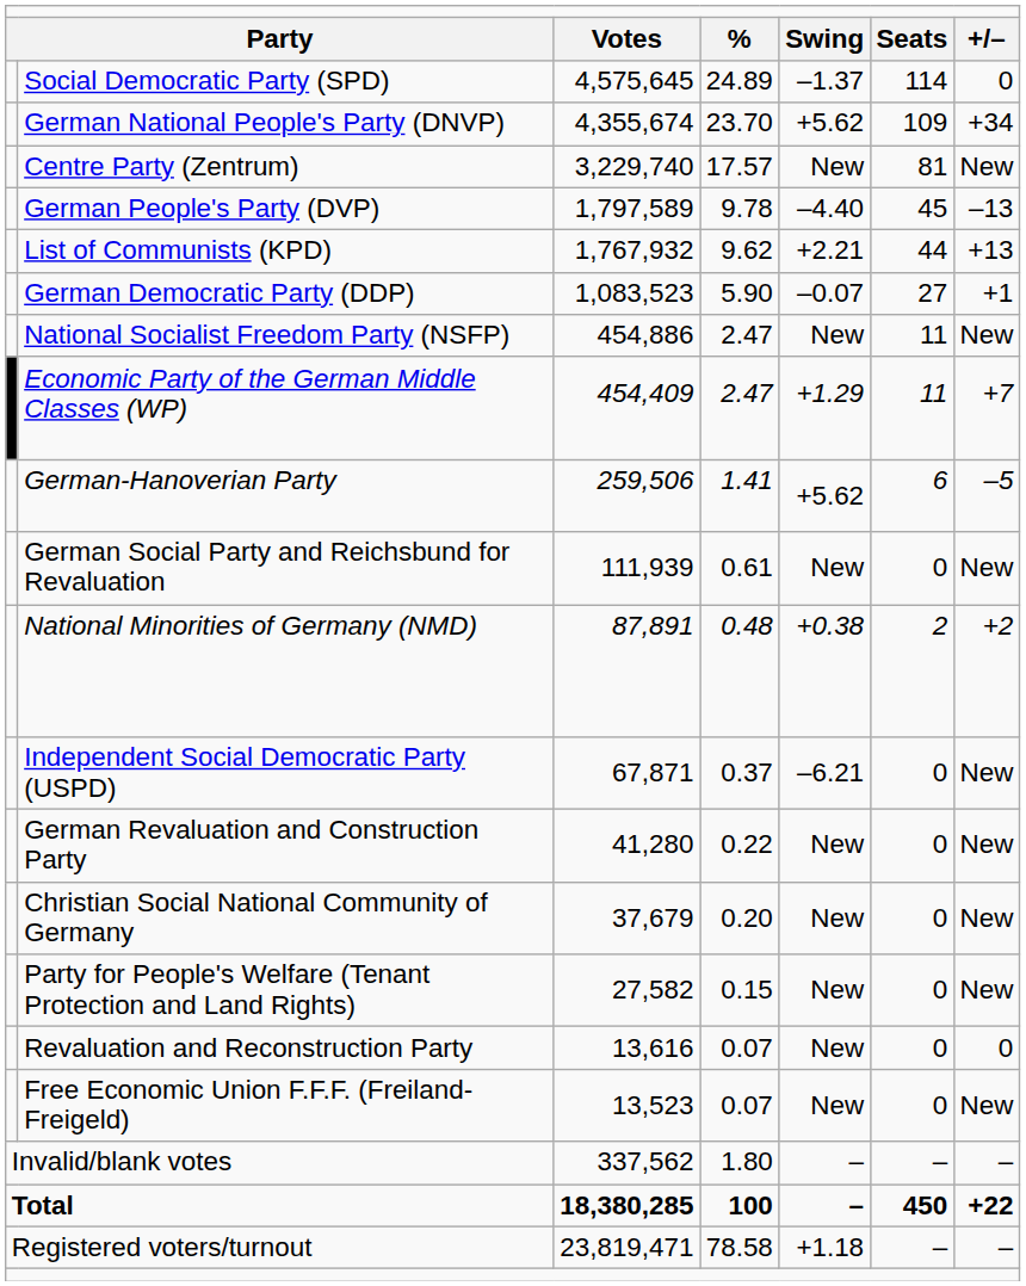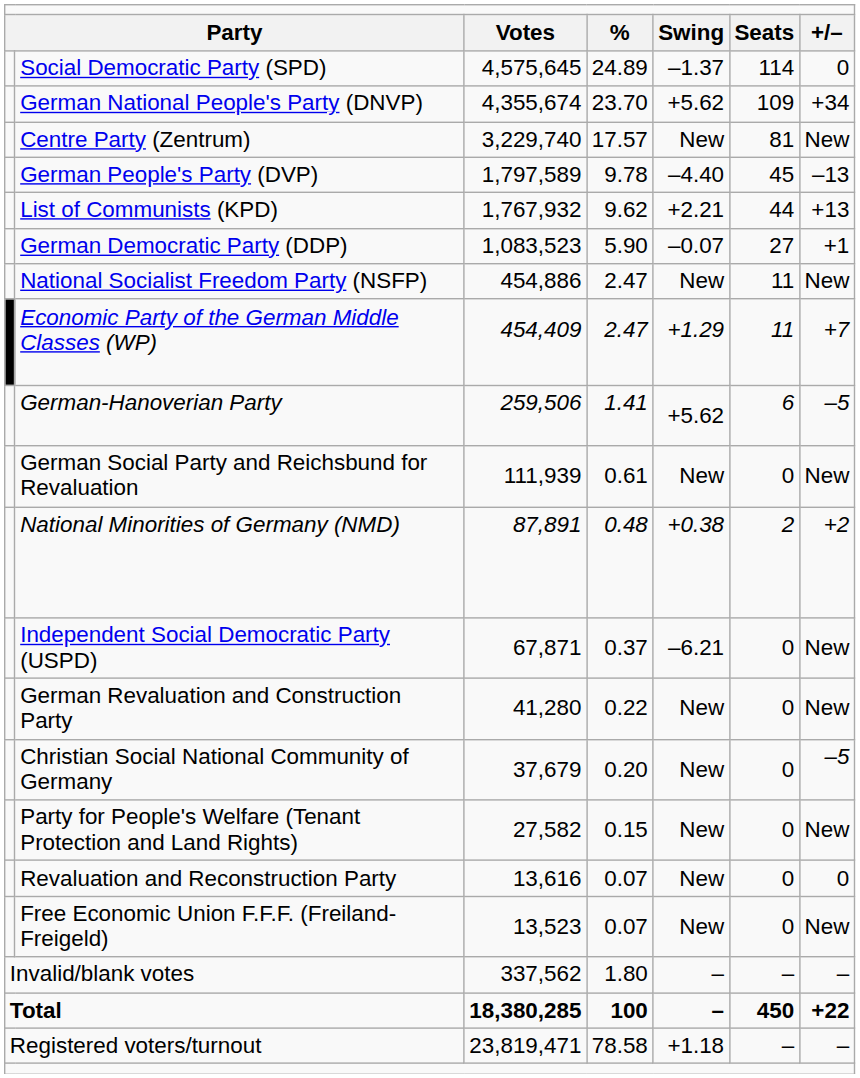Christian Social National Community of Germany | column 7: New -> –5
